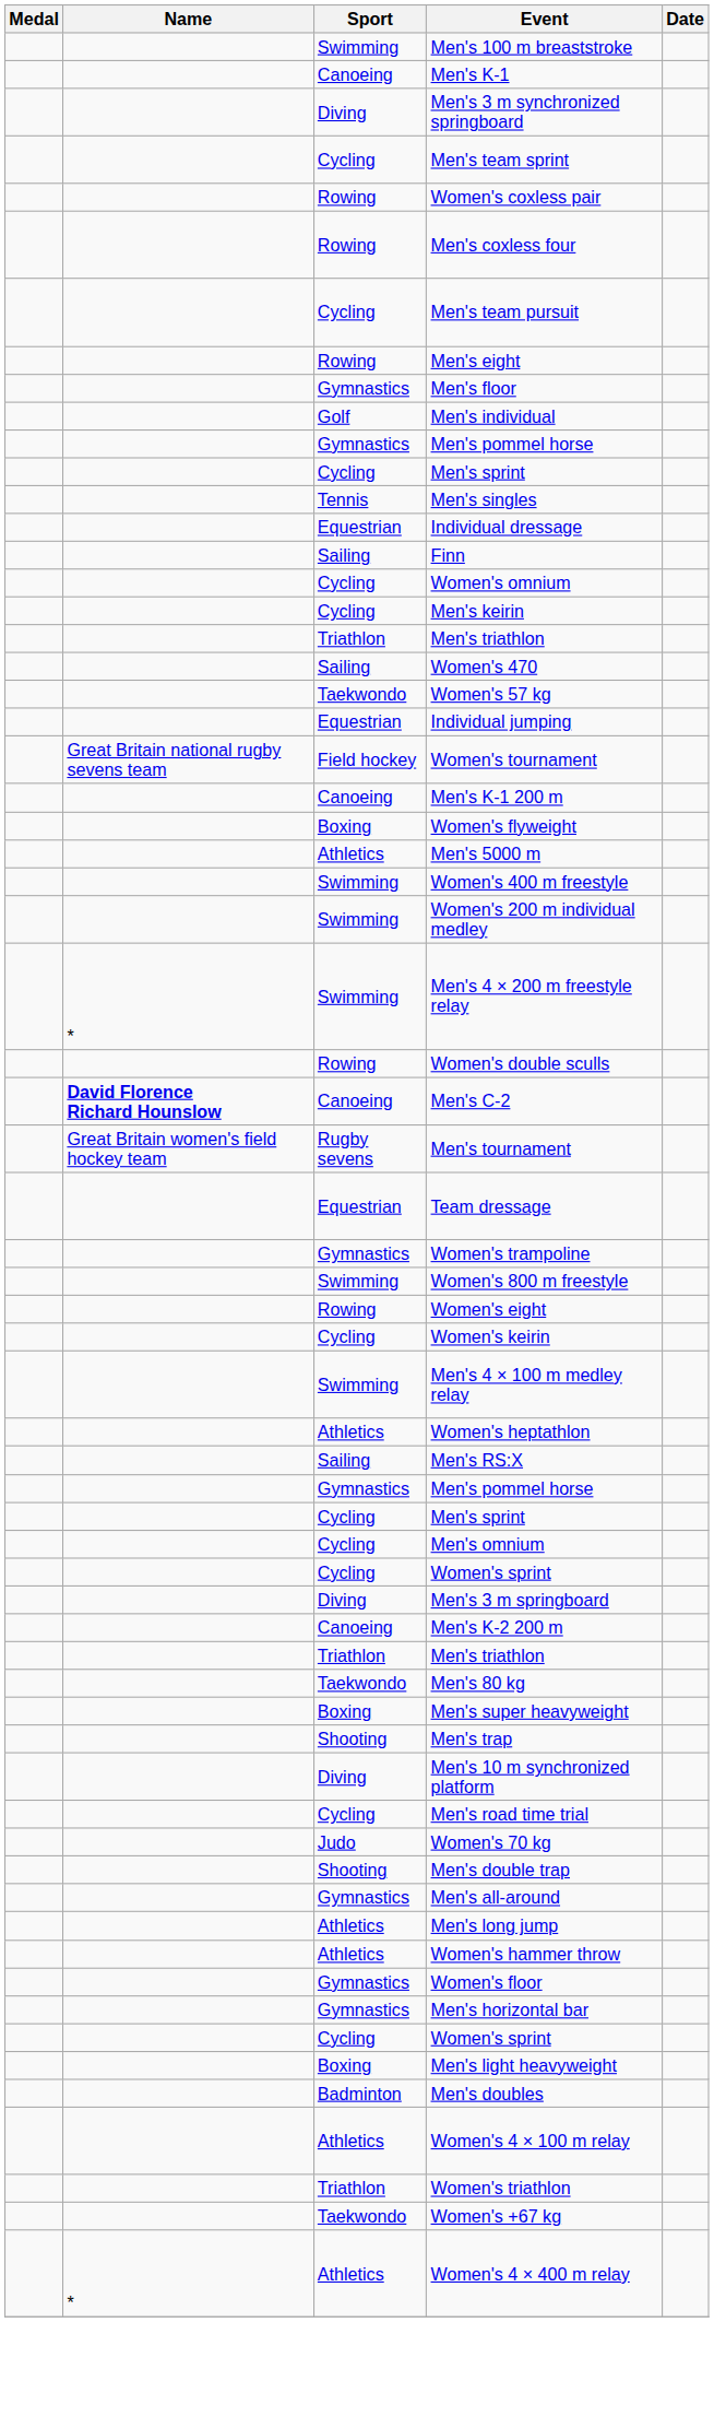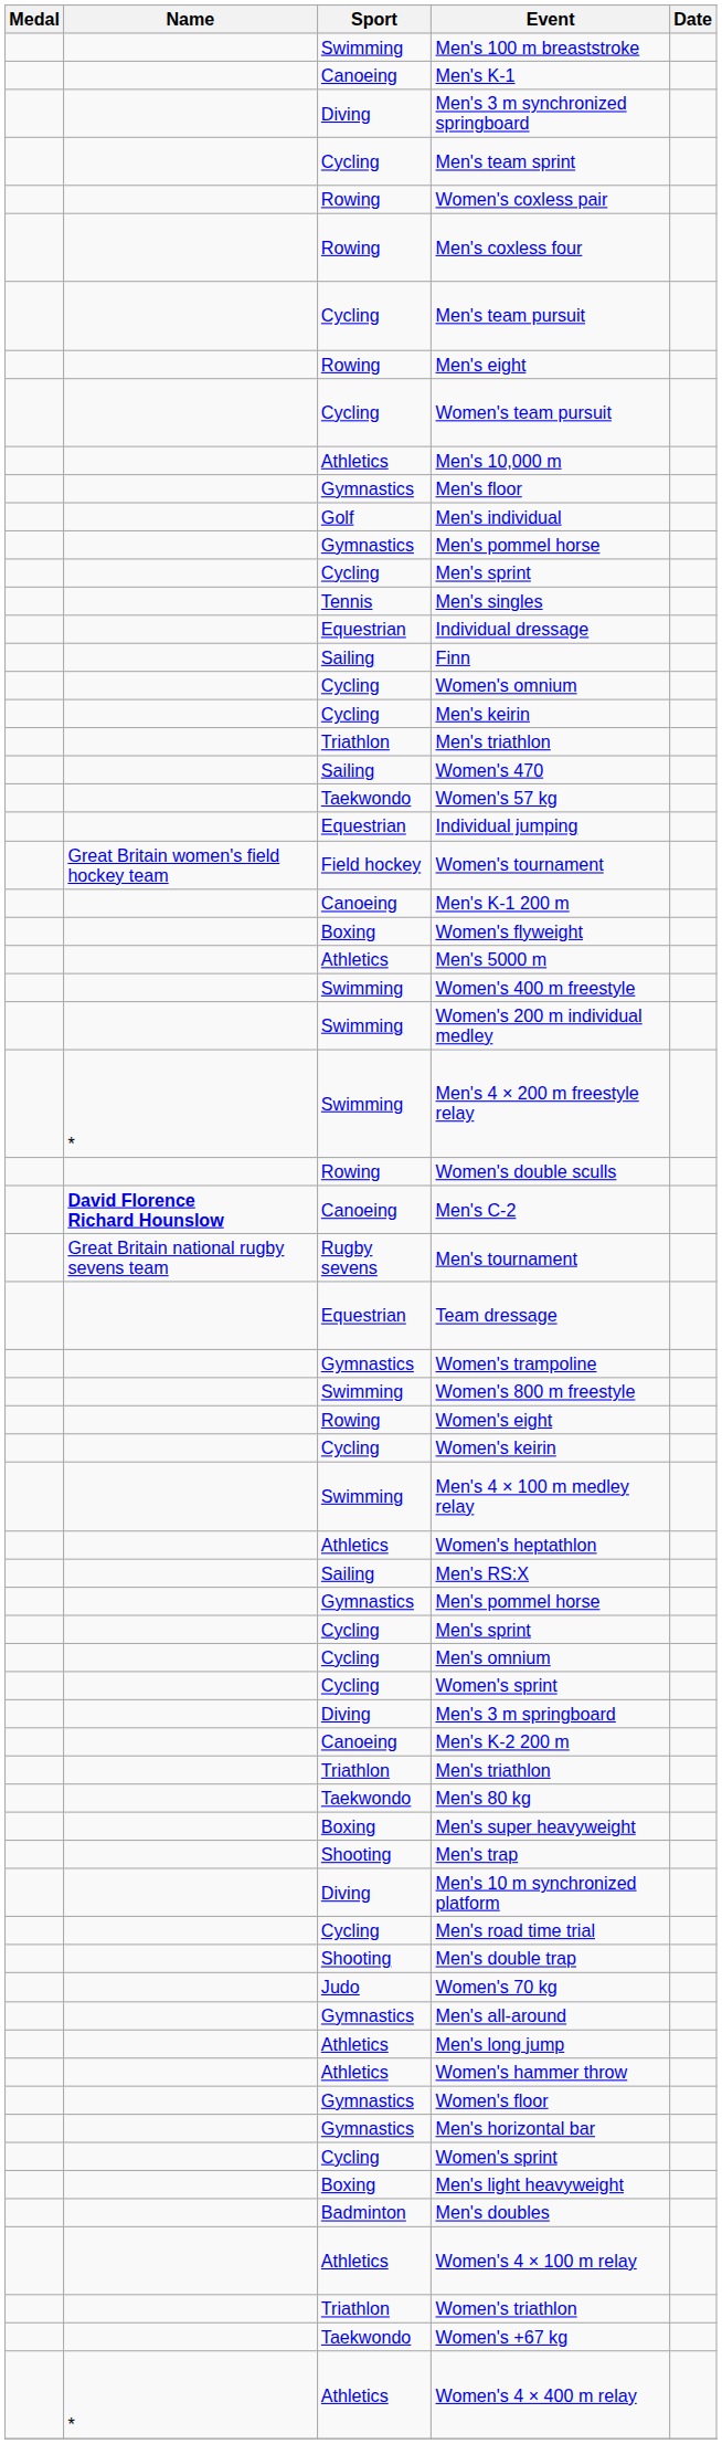+ row: Cycling | Women's team pursuit
+ row: Athletics | Men's 10,000 m
Women's tournament | Name: Great Britain national rugby sevens team -> Great Britain women's field hockey team
Men's tournament | Name: Great Britain women's field hockey team -> Great Britain national rugby sevens team
rows swapped: Men's double trap <-> Women's 70 kg
